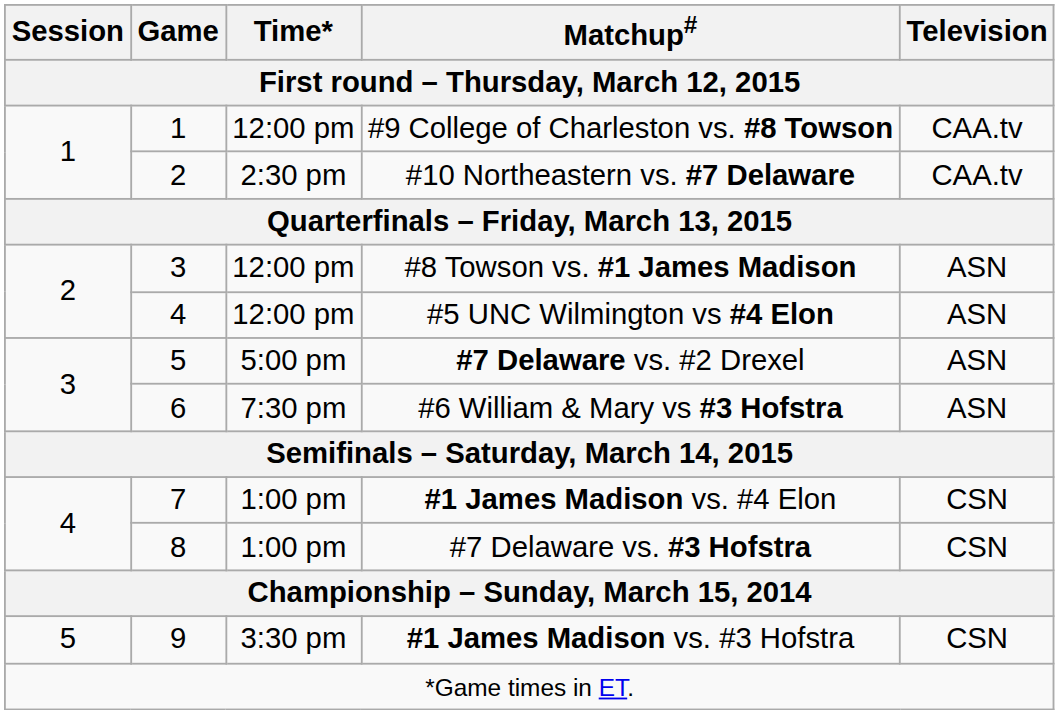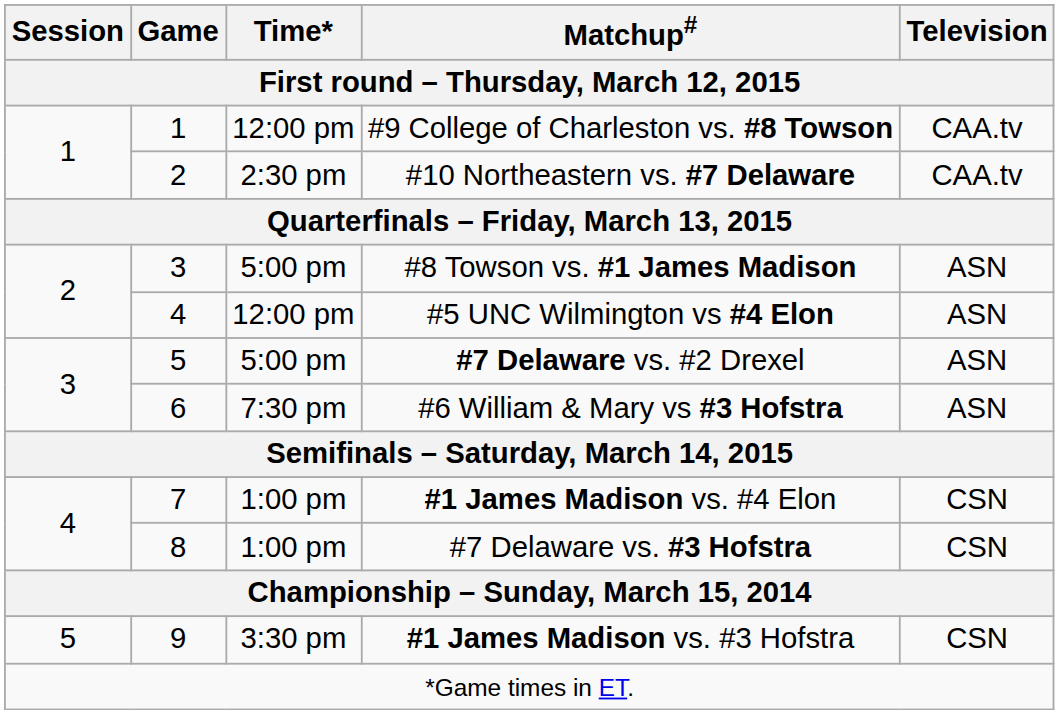#8 Towson vs. #1 James Madison | Time*: 12:00 pm -> 5:00 pm
